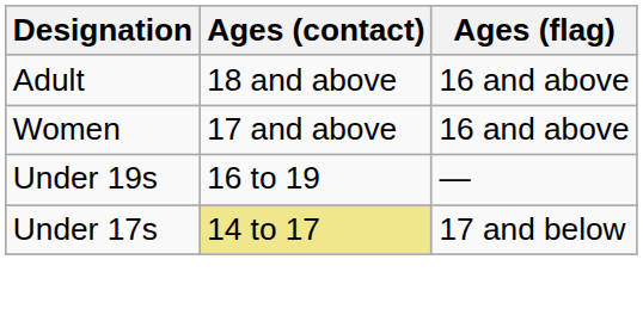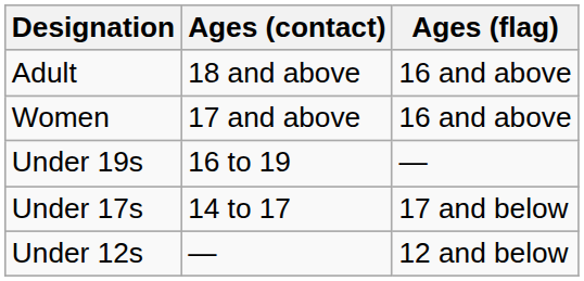Under 17s | Ages (contact): khaki background -> no background
+ row: Under 12s | — | 12 and below
